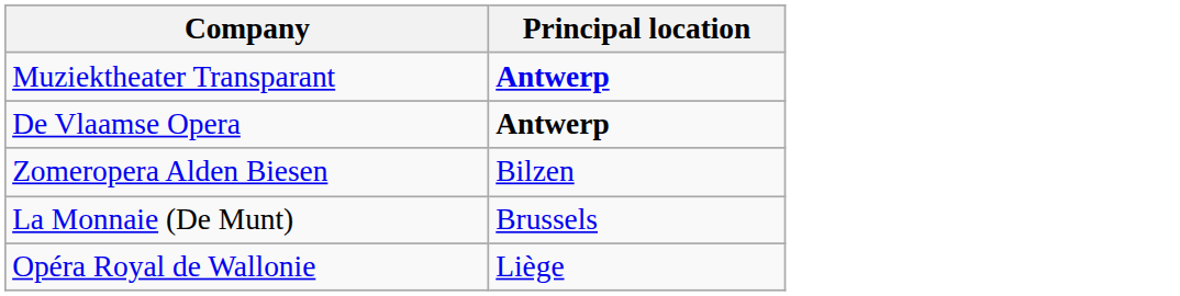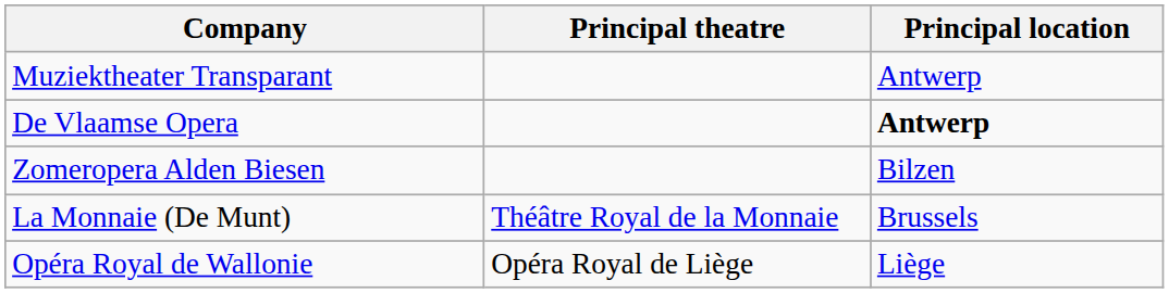+ column: Principal theatre | Théâtre Royal de la Monnaie | Opéra Royal de Liège
Muziektheater Transparant | Principal location: bold -> normal
